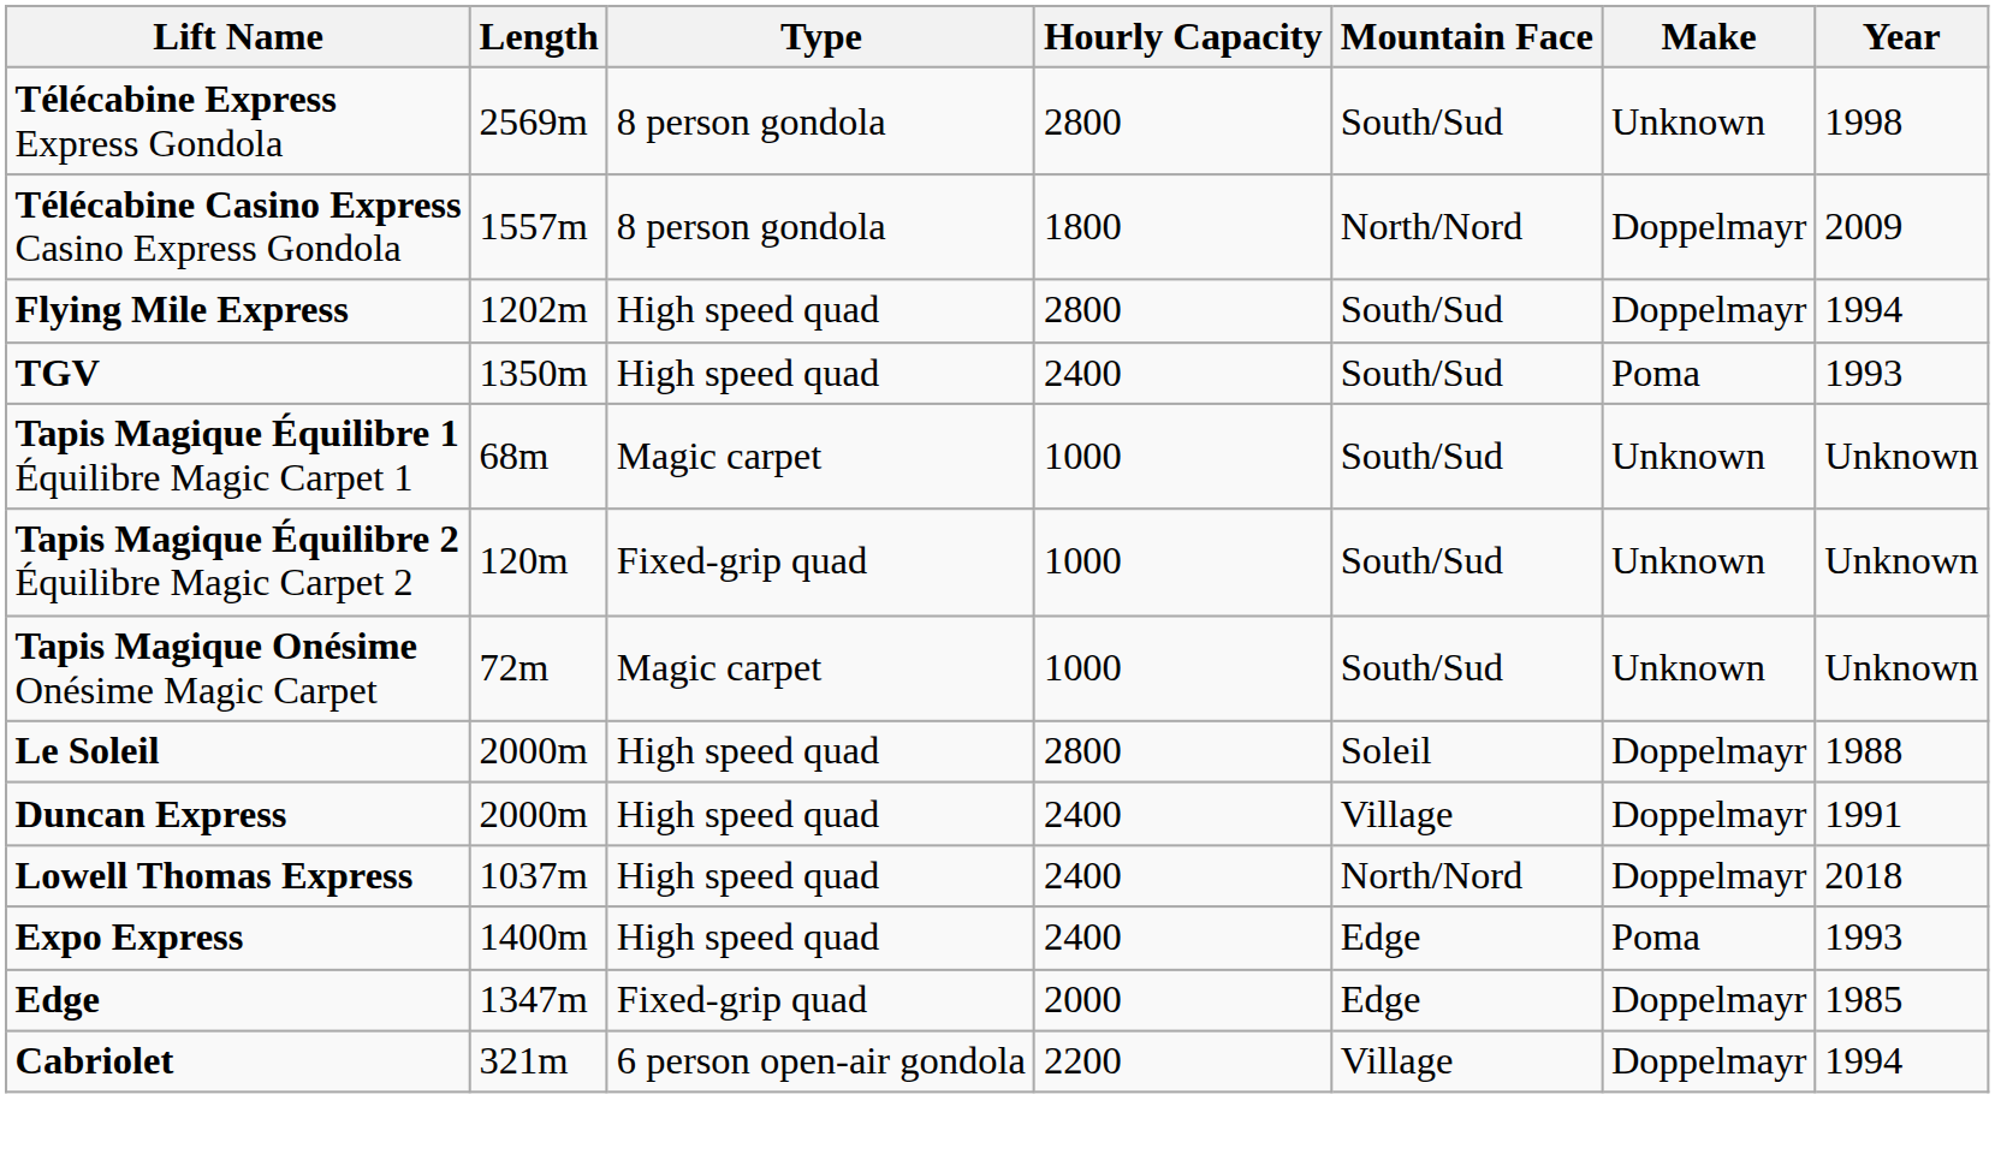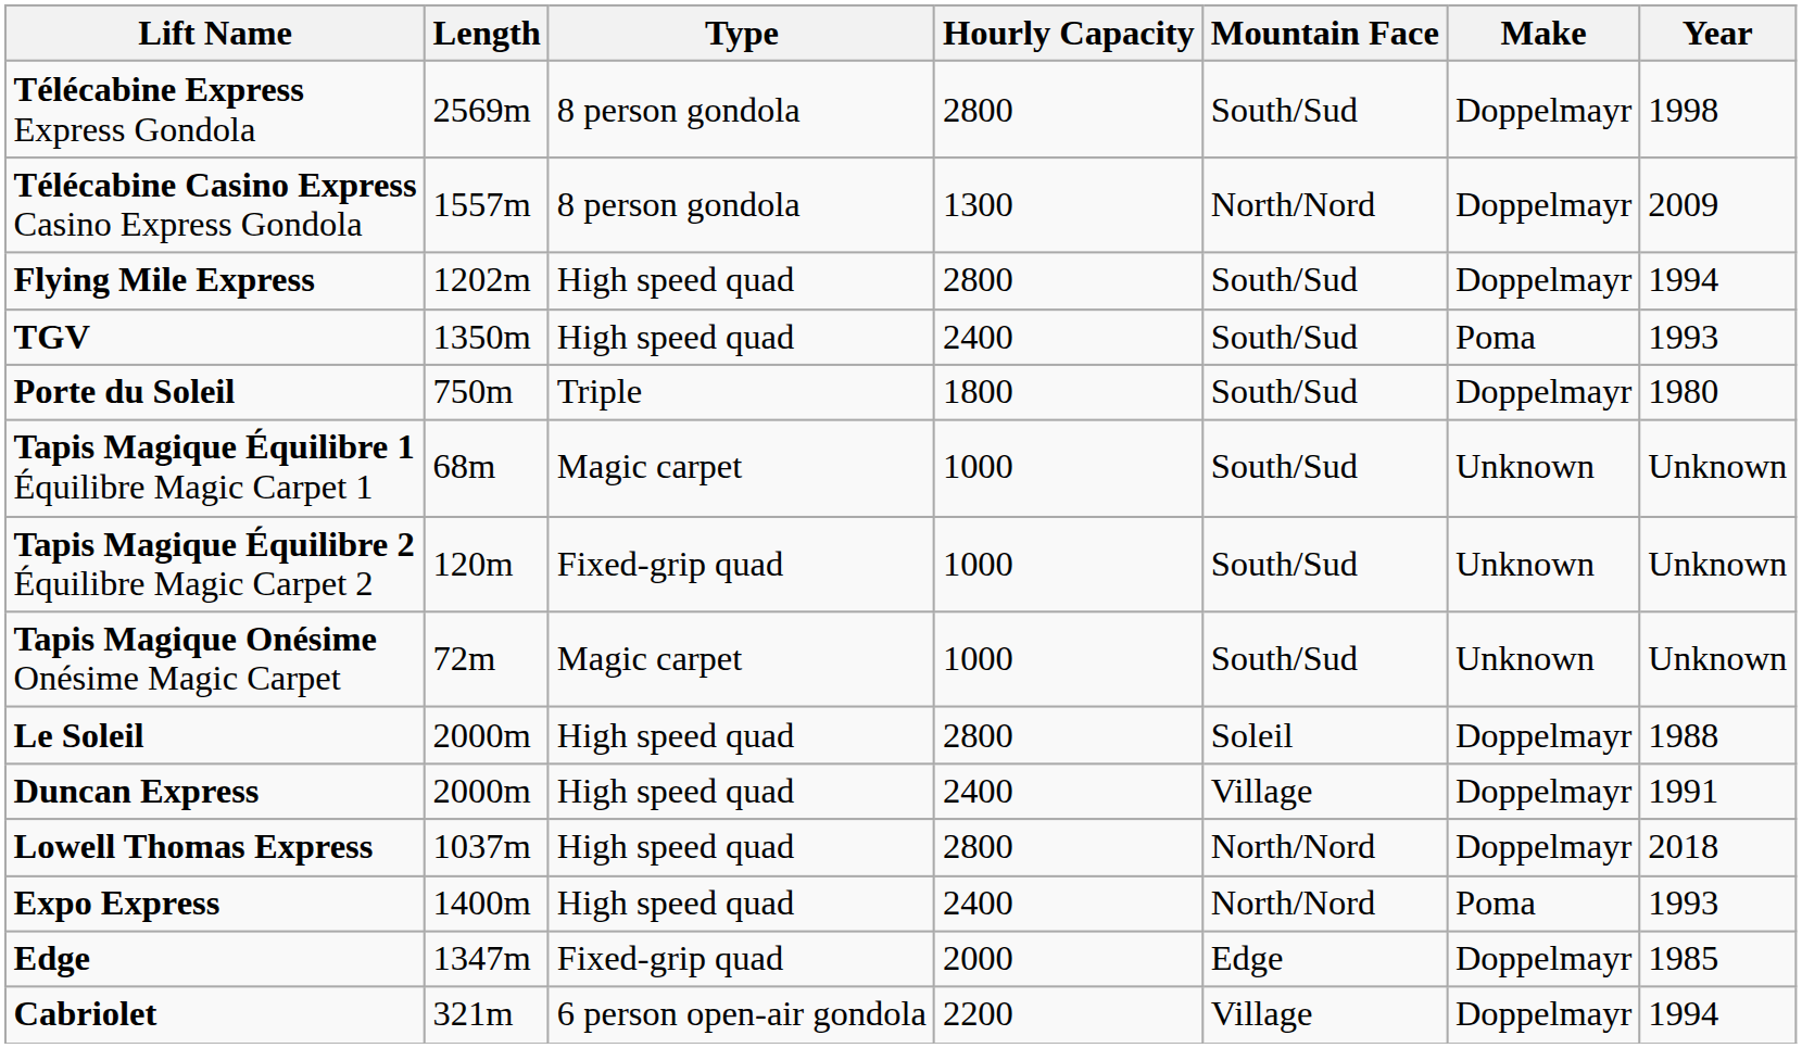Télécabine Express Express Gondola | Make: Unknown -> Doppelmayr
Télécabine Casino Express Casino Express Gondola | Hourly Capacity: 1800 -> 1300
+ row: Porte du Soleil | 750m | Triple | 1800 | South/Sud | Doppelmayr | 1980
Lowell Thomas Express | Hourly Capacity: 2400 -> 2800
Expo Express | Mountain Face: Edge -> North/Nord
